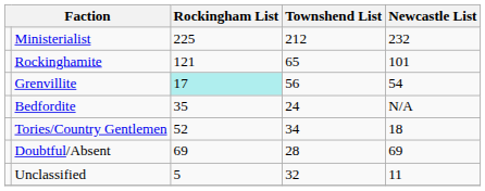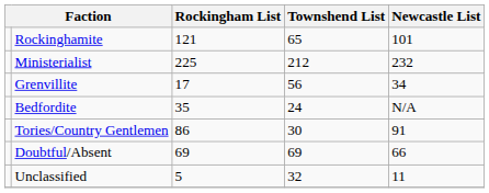rows swapped: Ministerialist <-> Rockinghamite
Grenvillite | Rockingham List: paleturquoise background -> no background
Grenvillite | Newcastle List: 54 -> 34
Tories/Country Gentlemen | Rockingham List: 52 -> 86
Tories/Country Gentlemen | Townshend List: 34 -> 30
Tories/Country Gentlemen | Newcastle List: 18 -> 91
Doubtful/Absent | Townshend List: 28 -> 69
Doubtful/Absent | Newcastle List: 69 -> 66
